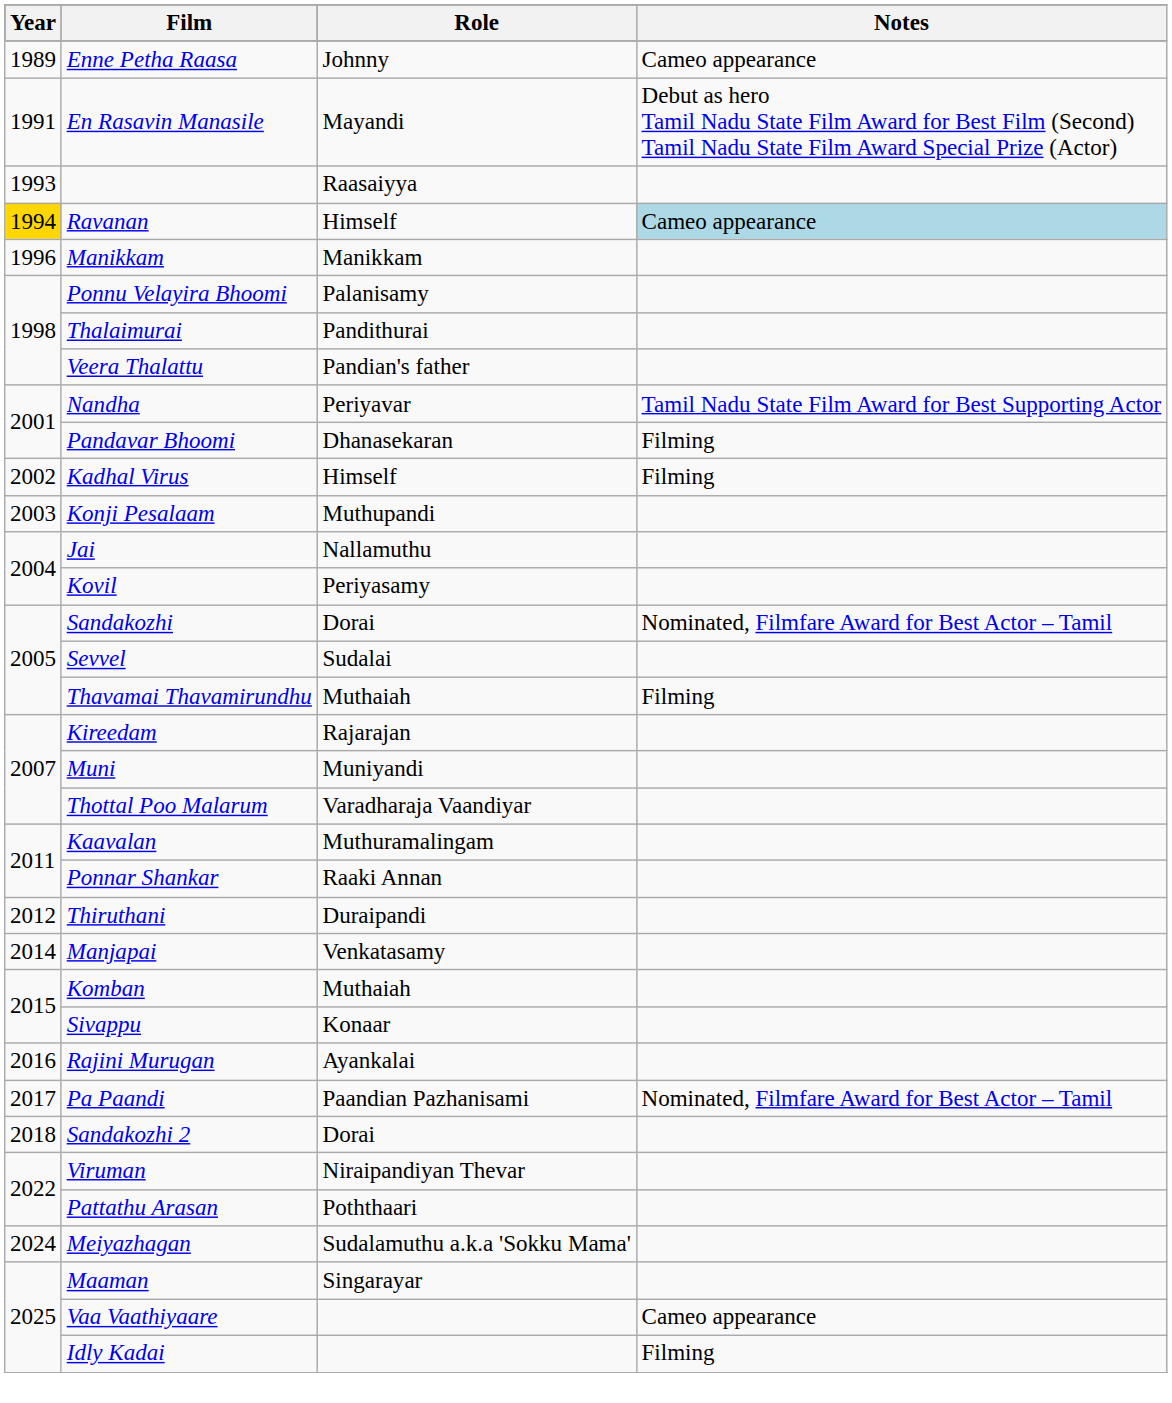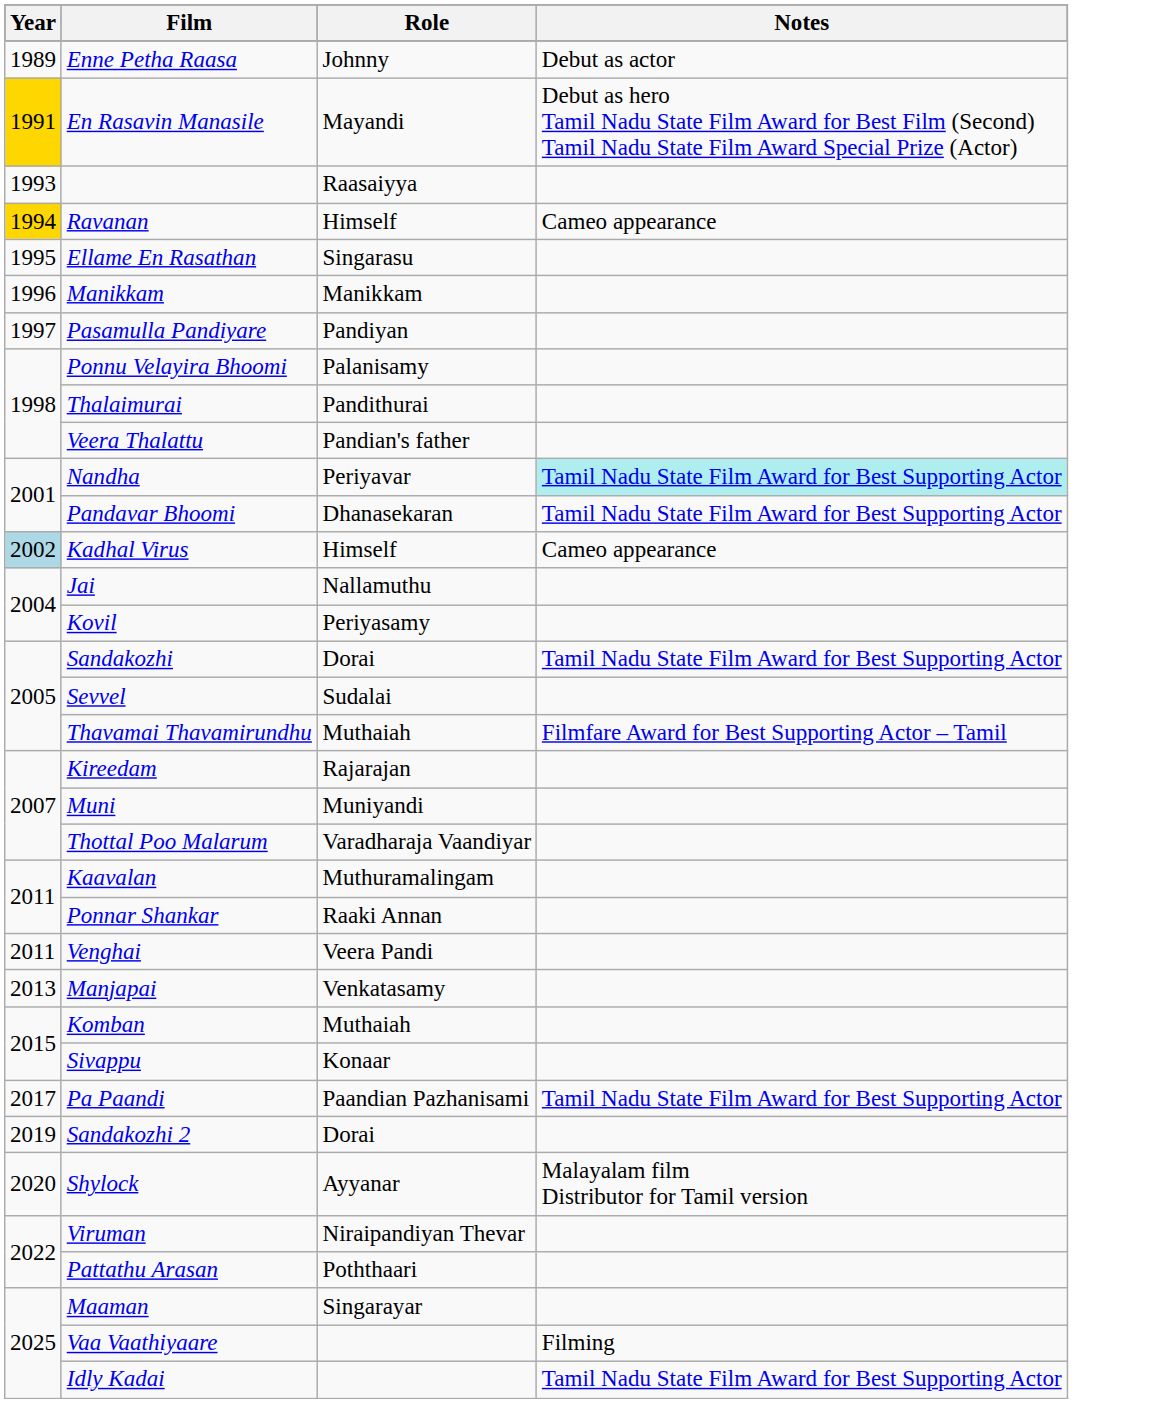Enne Petha Raasa | Notes: Cameo appearance -> Debut as actor
En Rasavin Manasile | Year: no background -> gold background
Ravanan | Notes: lightblue background -> no background
+ row: 1995 | Ellame En Rasathan | Singarasu
+ row: 1997 | Pasamulla Pandiyare | Pandiyan
Nandha | Notes: no background -> paleturquoise background
Pandavar Bhoomi | Notes: Filming -> Tamil Nadu State Film Award for Best Supporting Actor
Kadhal Virus | Year: no background -> lightblue background
Kadhal Virus | Notes: Filming -> Cameo appearance
- row: 2003 | Konji Pesalaam | Muthupandi
Sandakozhi | Notes: Nominated, Filmfare Award for Best Actor – Tamil -> Tamil Nadu State Film Award for Best Supporting Actor
Thavamai Thavamirundhu | Notes: Filming -> Filmfare Award for Best Supporting Actor – Tamil
+ row: 2011 | Venghai | Veera Pandi
- row: 2012 | Thiruthani | Duraipandi
Manjapai | Year: 2014 -> 2013
- row: 2016 | Rajini Murugan | Ayankalai
Pa Paandi | Notes: Nominated, Filmfare Award for Best Actor – Tamil -> Tamil Nadu State Film Award for Best Supporting Actor
Sandakozhi 2 | Year: 2018 -> 2019
+ row: 2020 | Shylock | Ayyanar | Malayalam film Distributor for Tamil version
- row: 2024 | Meiyazhagan | Sudalamuthu a.k.a 'Sokku Mama'
Vaa Vaathiyaare | Notes: Cameo appearance -> Filming
Idly Kadai | Notes: Filming -> Tamil Nadu State Film Award for Best Supporting Actor
